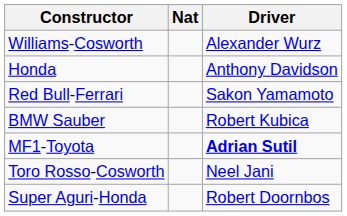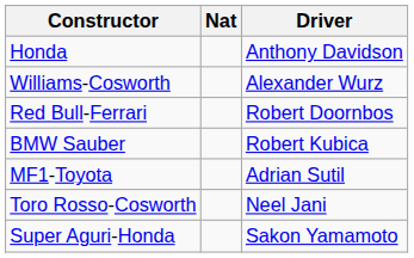rows swapped: Williams-Cosworth <-> Honda
Red Bull-Ferrari | Driver: Sakon Yamamoto -> Robert Doornbos
MF1-Toyota | Driver: bold -> normal
Super Aguri-Honda | Driver: Robert Doornbos -> Sakon Yamamoto
